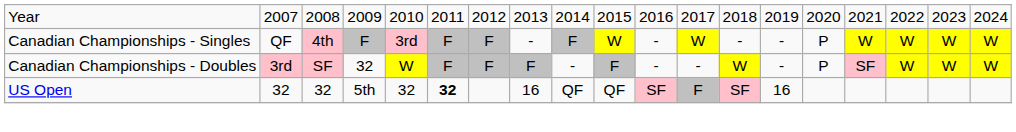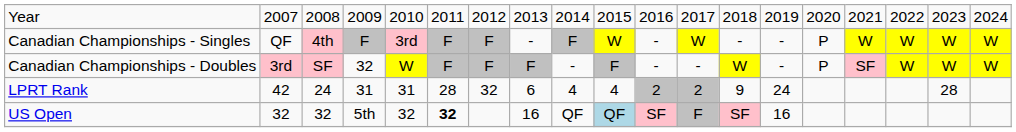+ row: LPRT Rank | 42 | 24 | 31 | 31 | 28 | 32 | 6 | 4 | 4 | 2 | 2 | 9 | 24 | 28
US Open | column 10: no background -> lightblue background
